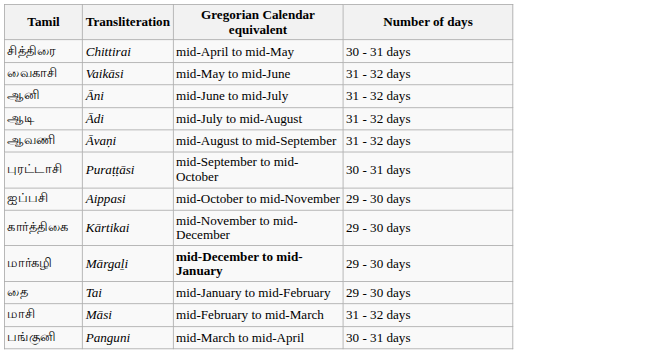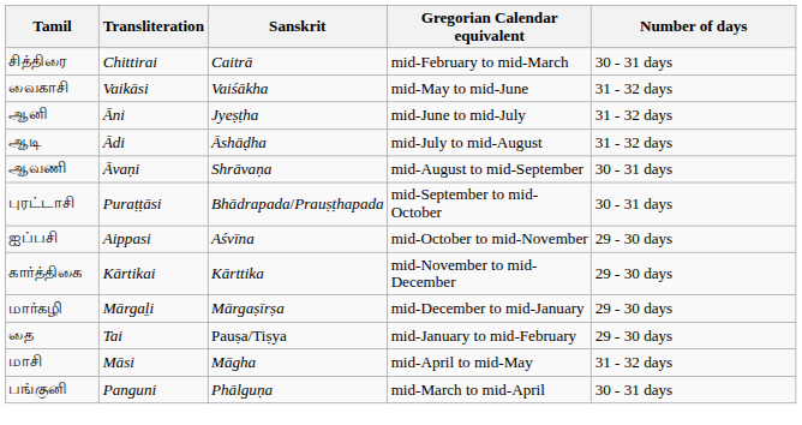+ column: Sanskrit | Caitrā | Vaiśākha | Jyeṣṭha | Āshāḍha | Shrāvaṇa | Bhādrapada/Prauṣṭhapada | Aśvīna | Kārttika | Mārgaṣīrṣa | Pauṣa/Tiṣya | Māgha | Phālguṇa
சித்திரை | Gregorian Calendar equivalent: mid-April to mid-May -> mid-February to mid-March
ஆவணி | Number of days: 31 - 32 days -> 30 - 31 days
மார்கழி | Gregorian Calendar equivalent: bold -> normal
மாசி | Gregorian Calendar equivalent: mid-February to mid-March -> mid-April to mid-May
